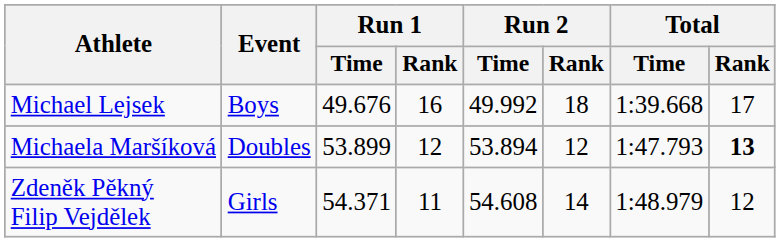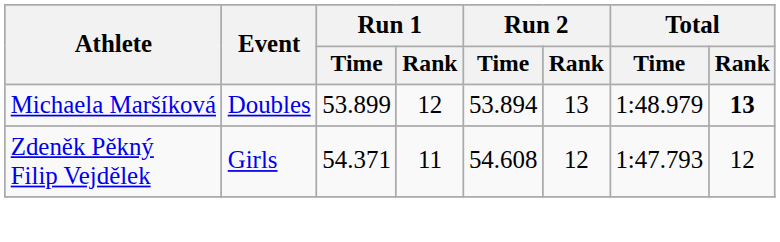- row: Michael Lejsek | Boys | 49.676 | 16 | 49.992 | 18 | 1:39.668 | 17
Michaela Maršíková | Run 2 / Rank: 12 -> 13
Michaela Maršíková | Total / Time: 1:47.793 -> 1:48.979
Zdeněk Pěkný Filip Vejdělek | Run 2 / Rank: 14 -> 12
Zdeněk Pěkný Filip Vejdělek | Total / Time: 1:48.979 -> 1:47.793
